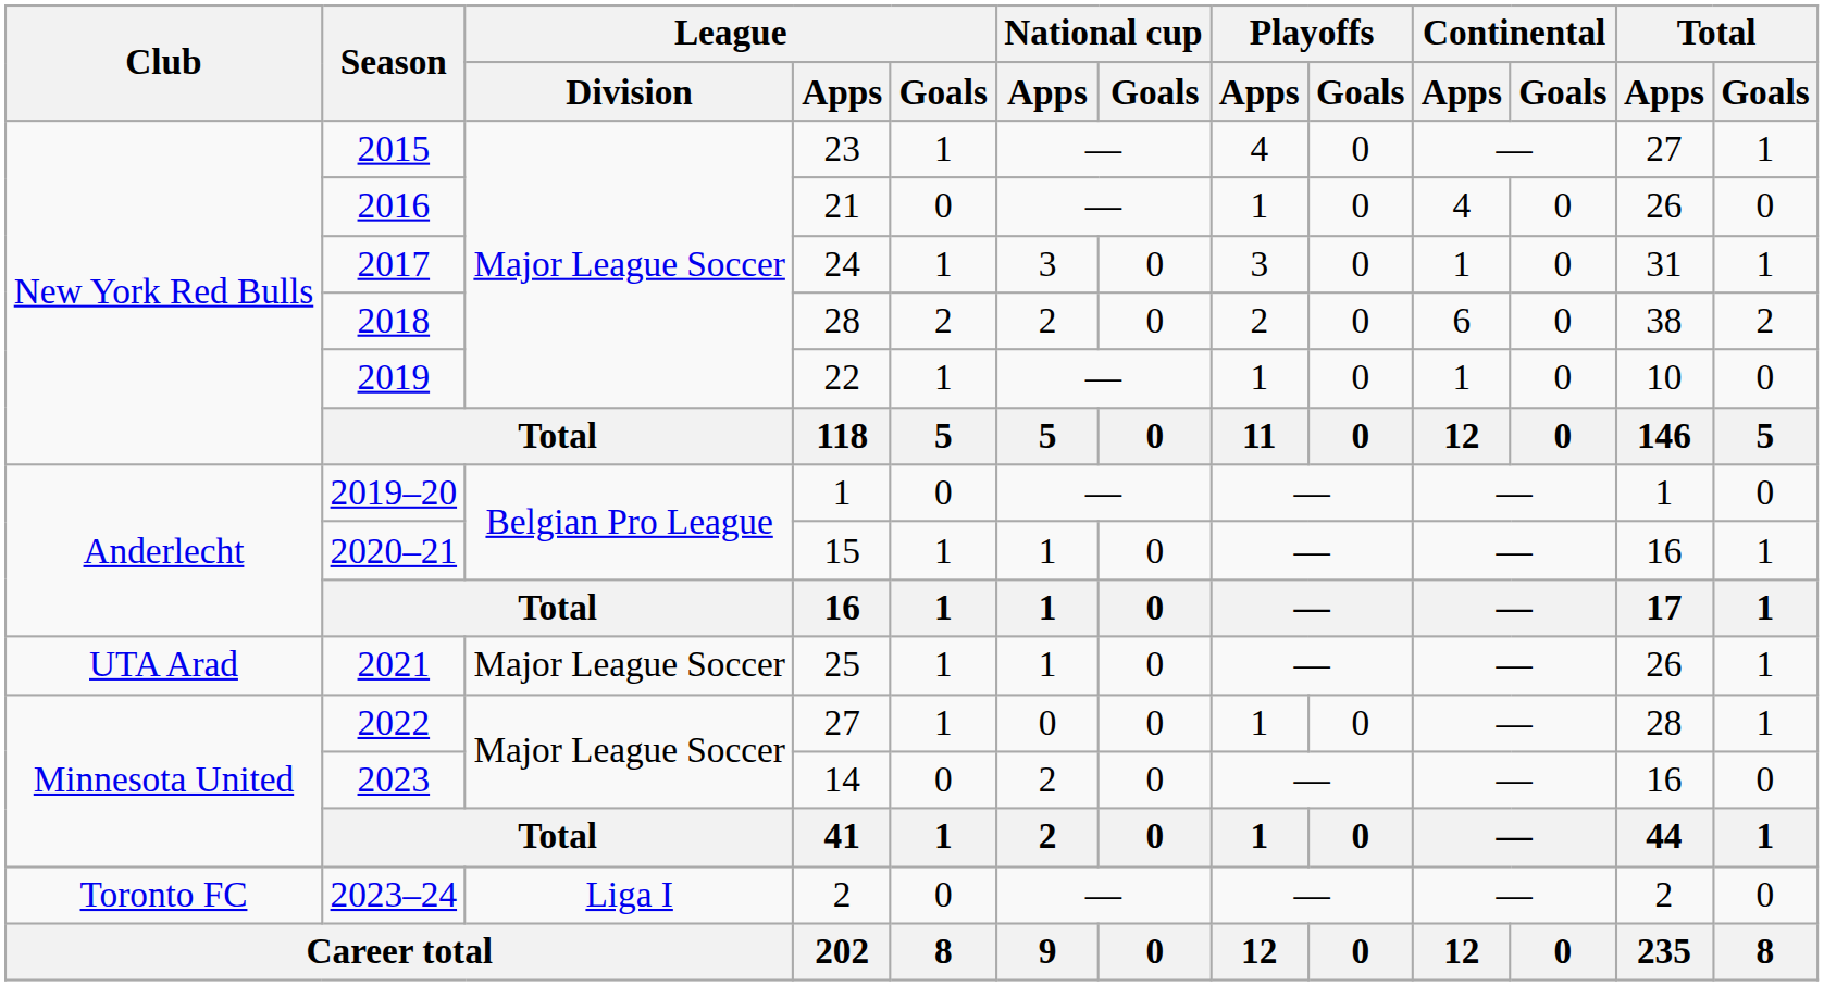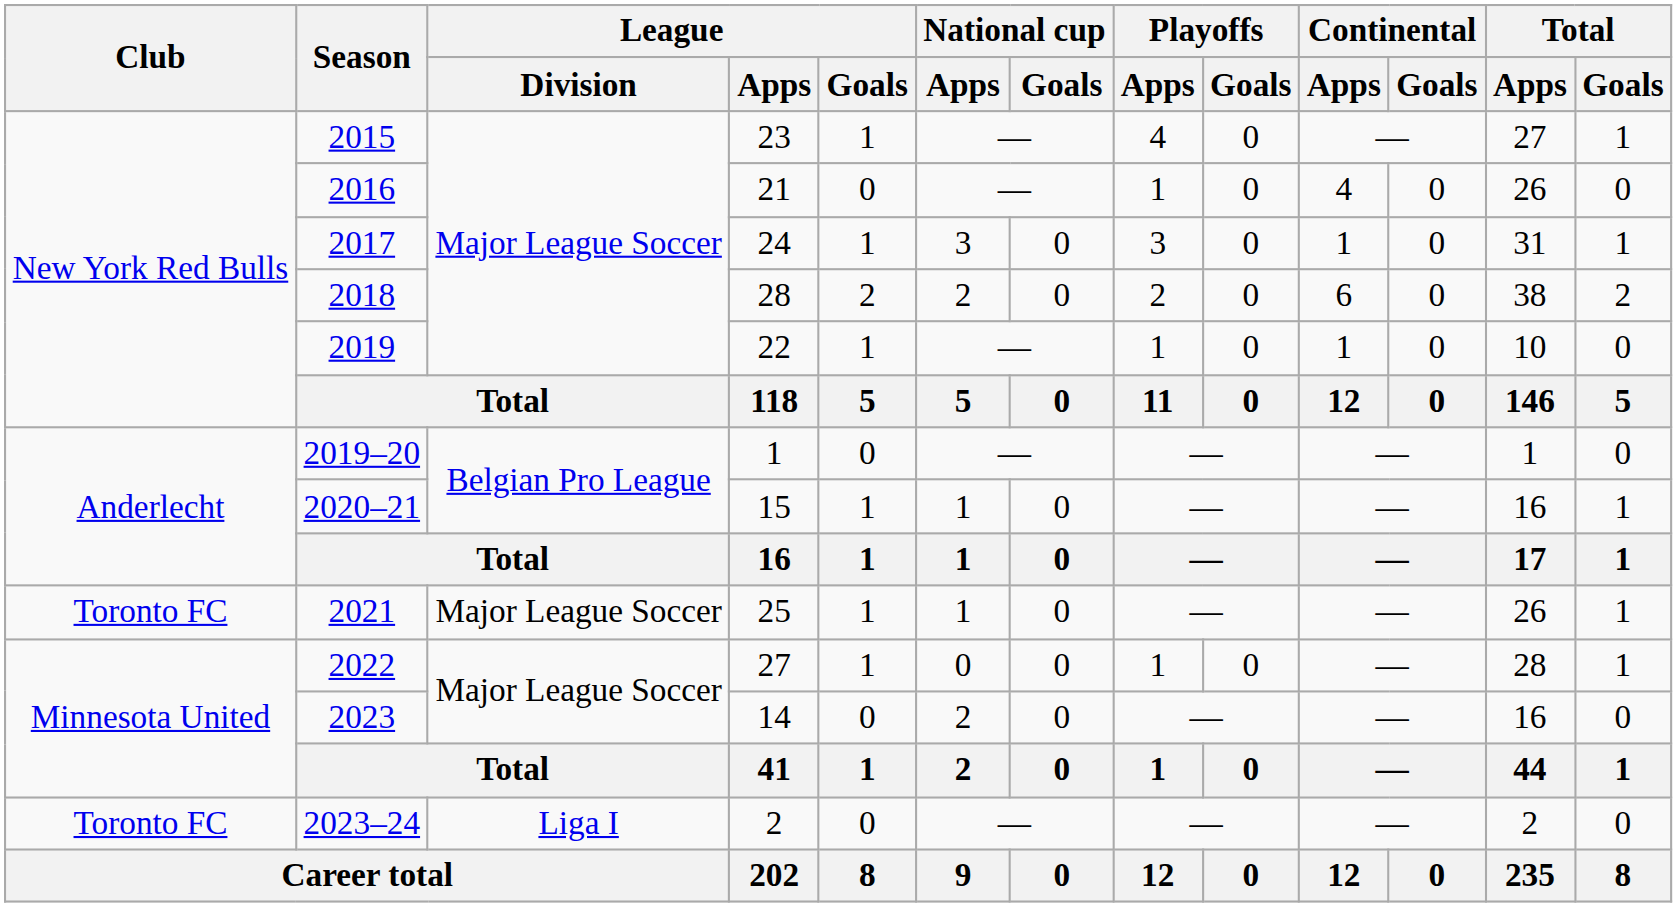2021 | Club: UTA Arad -> Toronto FC
